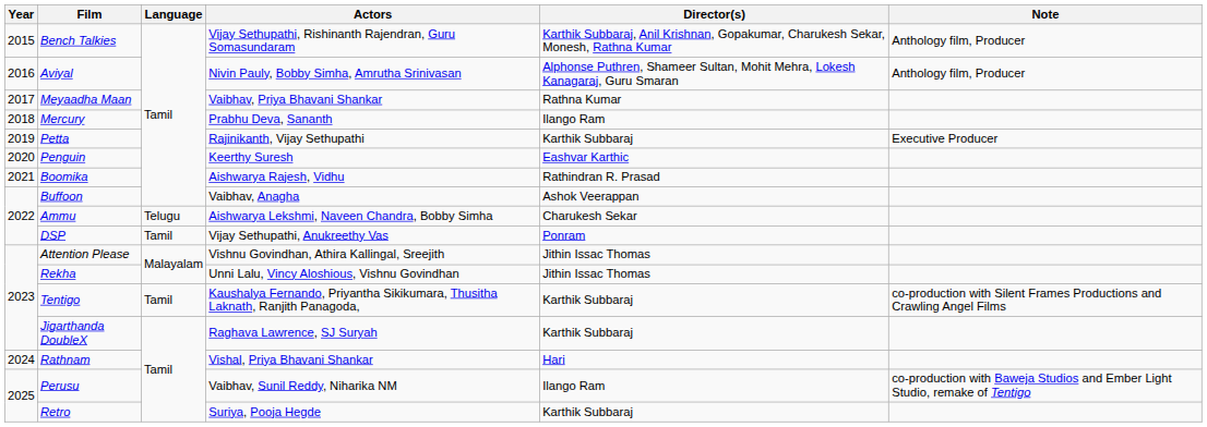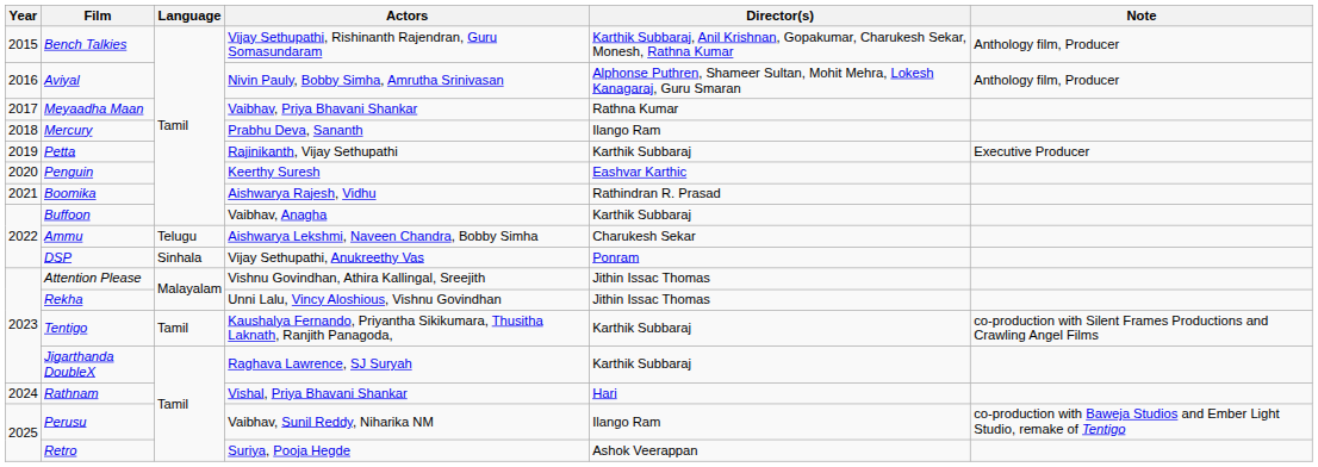Buffoon | Director(s): Ashok Veerappan -> Karthik Subbaraj
DSP | Language: Tamil -> Sinhala
Retro | Director(s): Karthik Subbaraj -> Ashok Veerappan
